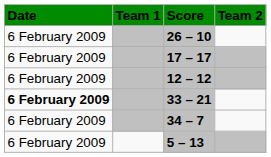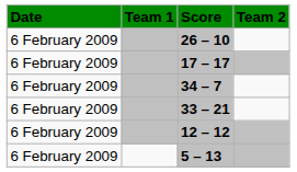rows swapped: 34 – 7 <-> 12 – 12
33 – 21 | Date: bold -> normal
